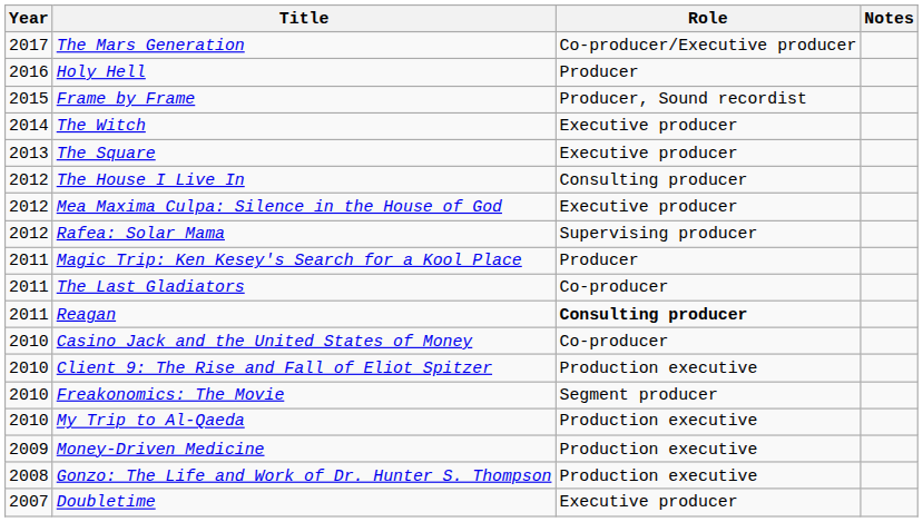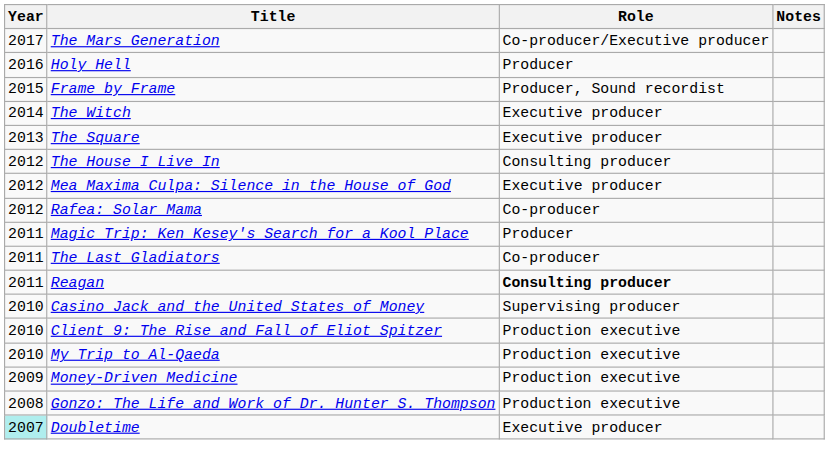Rafea: Solar Mama | Role: Supervising producer -> Co-producer
Casino Jack and the United States of Money | Role: Co-producer -> Supervising producer
- row: 2010 | Freakonomics: The Movie | Segment producer
Doubletime | Year: no background -> paleturquoise background
